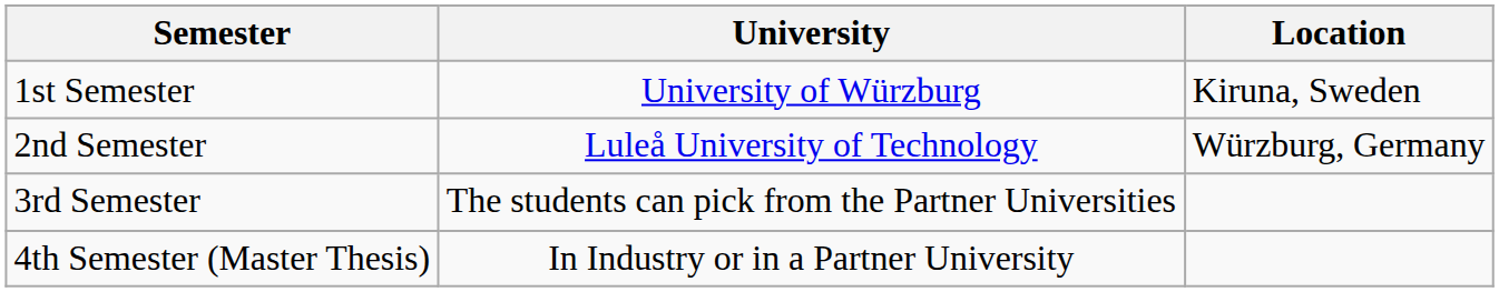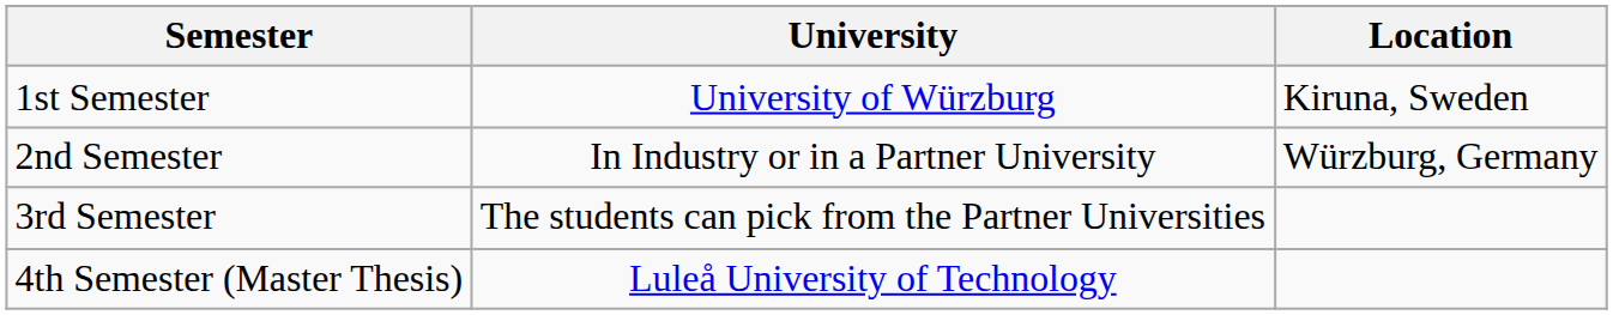2nd Semester | University: Luleå University of Technology -> In Industry or in a Partner University
4th Semester (Master Thesis) | University: In Industry or in a Partner University -> Luleå University of Technology
